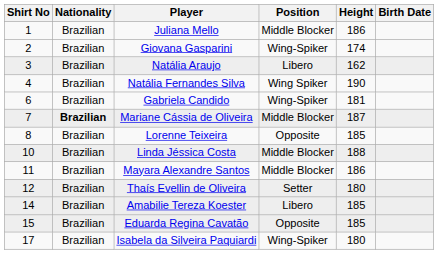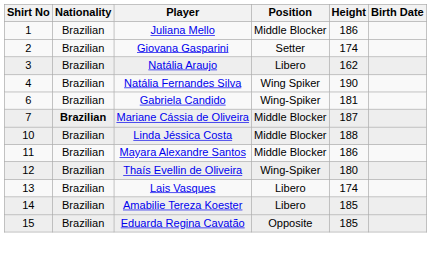Giovana Gasparini | Position: Wing-Spiker -> Setter
- row: 8 | Brazilian | Lorenne Teixeira | Opposite | 185
Thaís Evellin de Oliveira | Position: Setter -> Wing-Spiker
+ row: 13 | Brazilian | Lais Vasques | Libero | 174
- row: 17 | Brazilian | Isabela da Silveira Paquiardi | Wing-Spiker | 180
